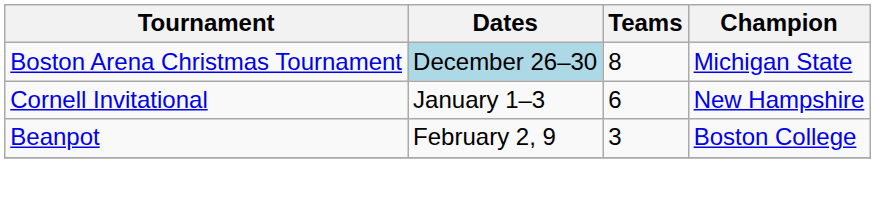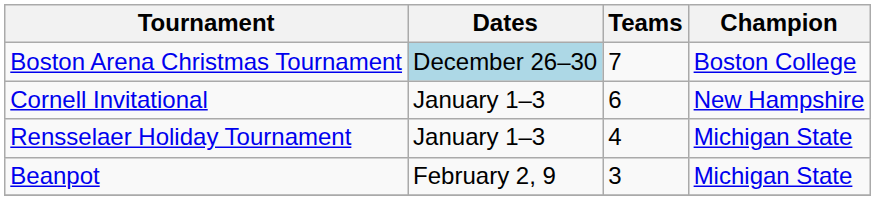Boston Arena Christmas Tournament | Teams: 8 -> 7
Boston Arena Christmas Tournament | Champion: Michigan State -> Boston College
+ row: Rensselaer Holiday Tournament | January 1–3 | 4 | Michigan State
Beanpot | Champion: Boston College -> Michigan State
